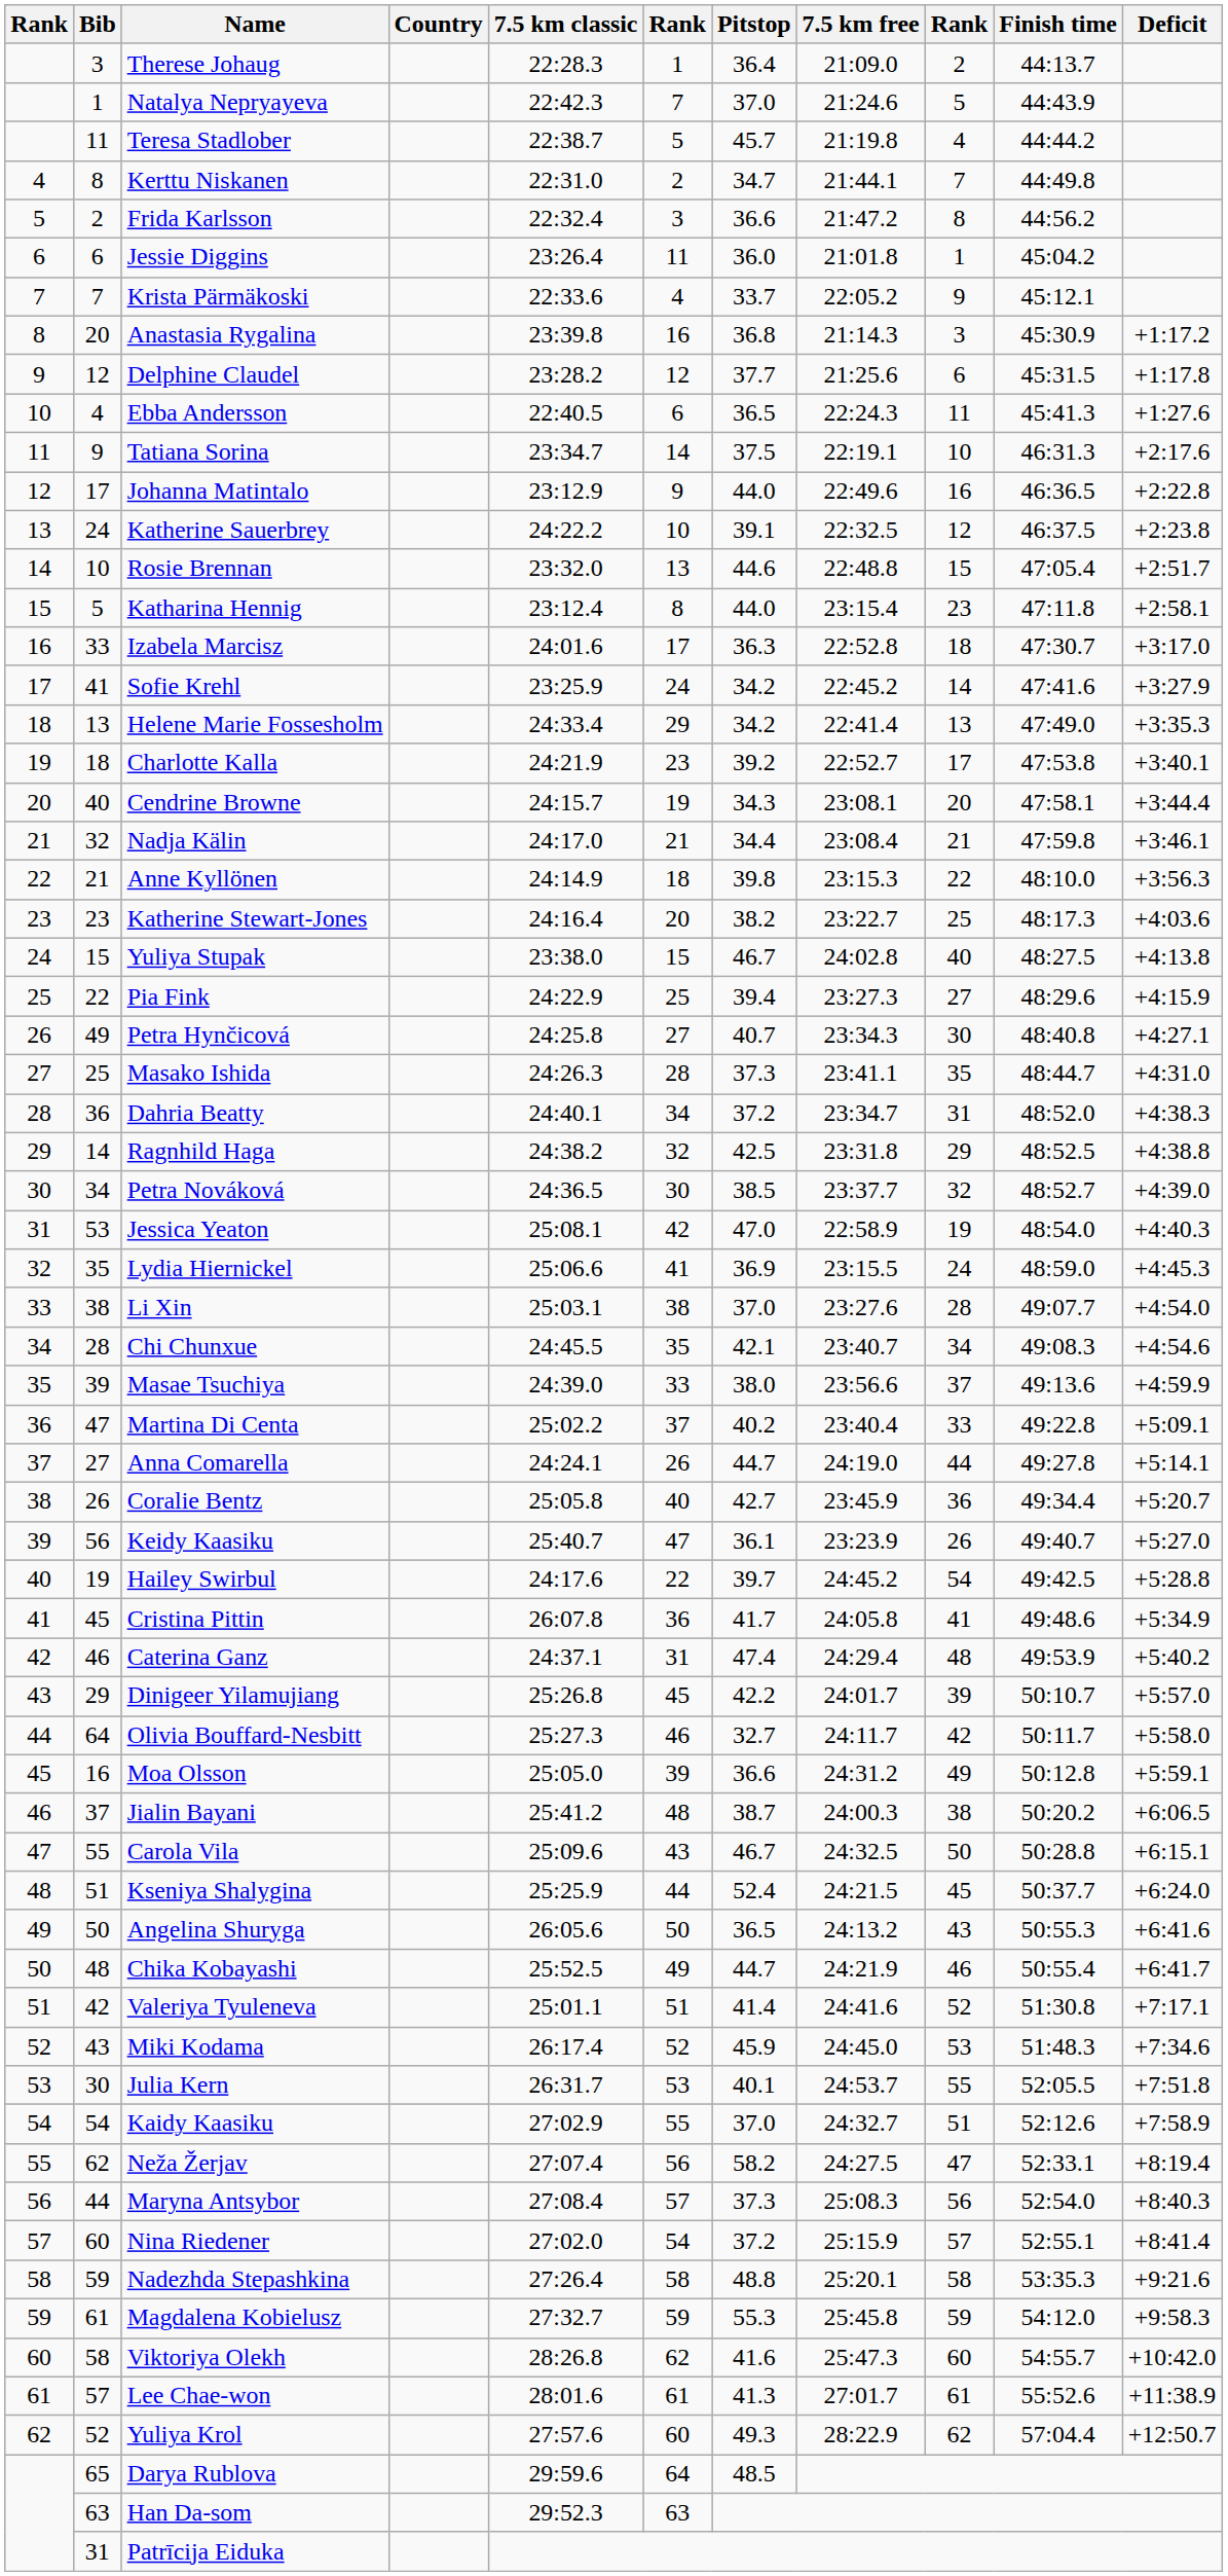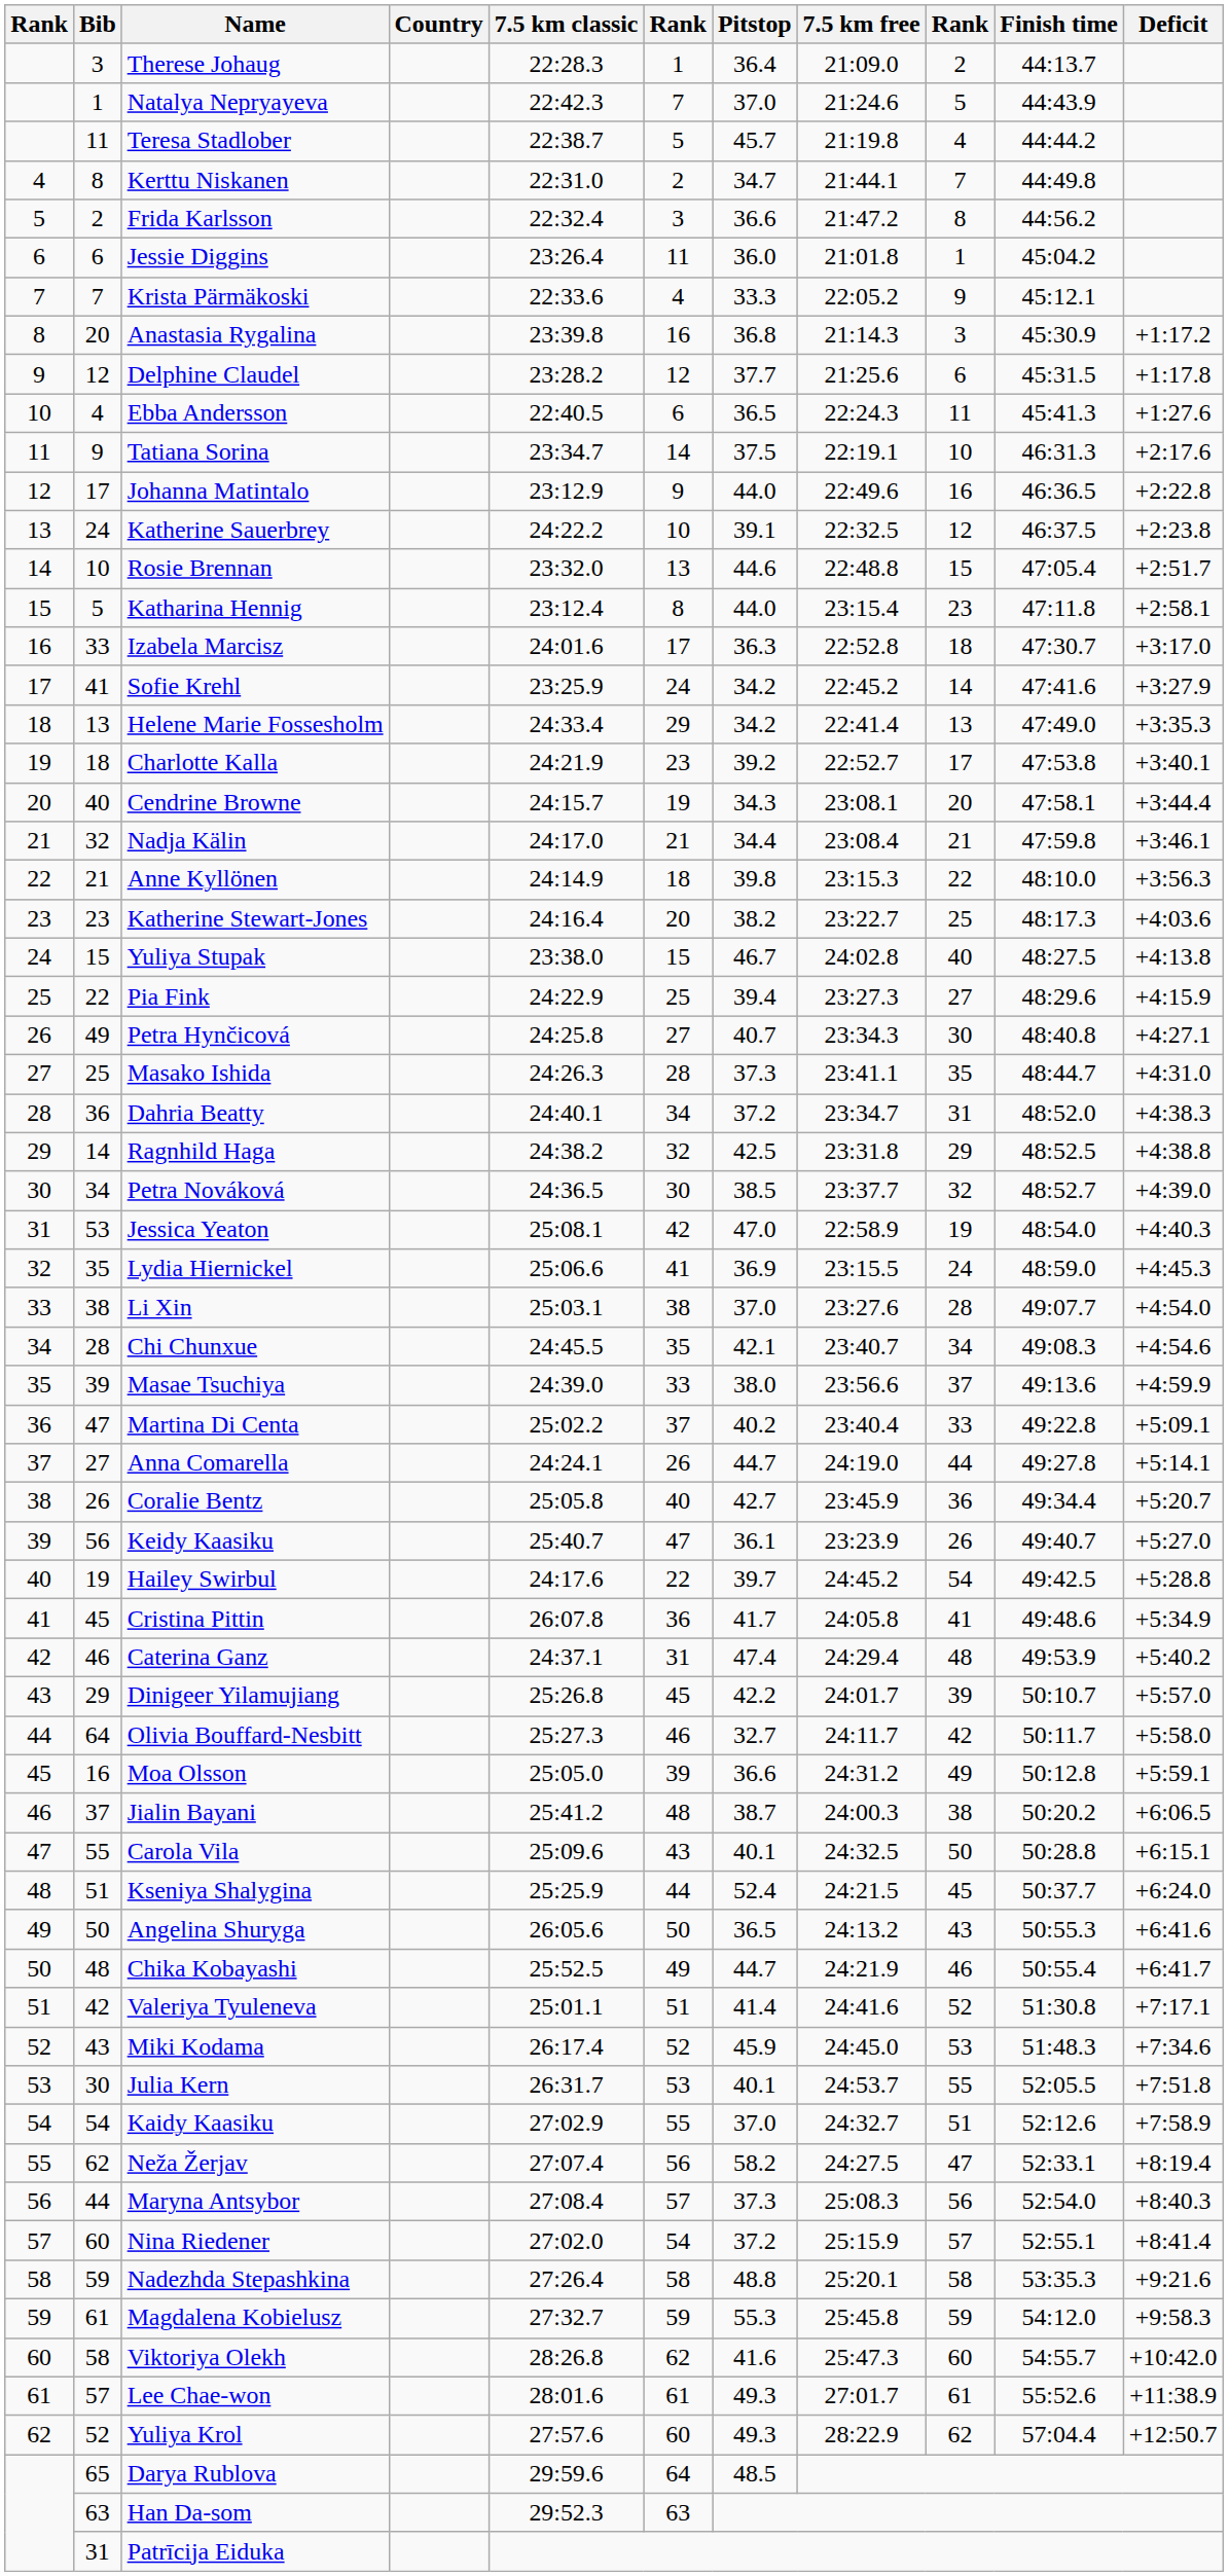Krista Pärmäkoski | Pitstop: 33.7 -> 33.3
Carola Vila | Pitstop: 46.7 -> 40.1
Lee Chae-won | Pitstop: 41.3 -> 49.3
